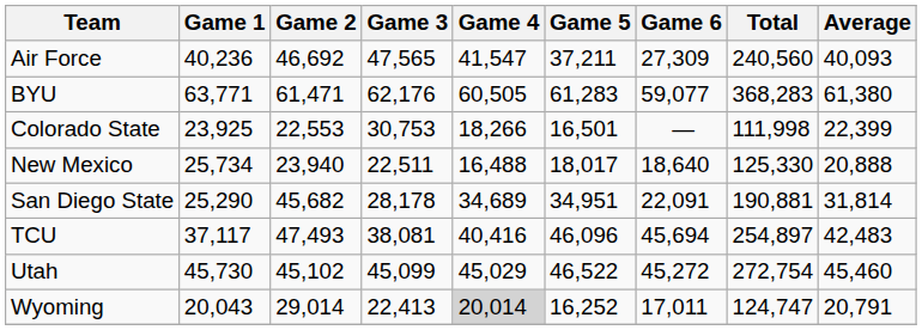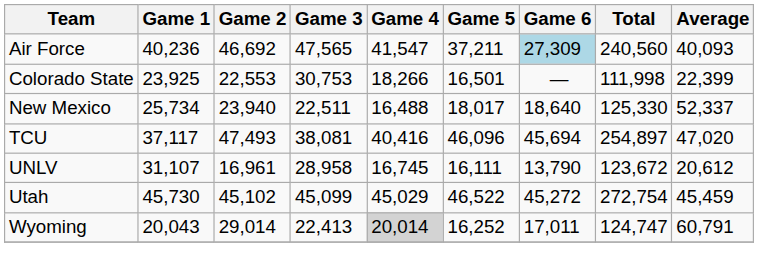Air Force | Game 6: no background -> lightblue background
- row: BYU | 63,771 | 61,471 | 62,176 | 60,505 | 61,283 | 59,077 | 368,283 | 61,380
New Mexico | Average: 20,888 -> 52,337
- row: San Diego State | 25,290 | 45,682 | 28,178 | 34,689 | 34,951 | 22,091 | 190,881 | 31,814
TCU | Average: 42,483 -> 47,020
+ row: UNLV | 31,107 | 16,961 | 28,958 | 16,745 | 16,111 | 13,790 | 123,672 | 20,612
Utah | Average: 45,460 -> 45,459
Wyoming | Average: 20,791 -> 60,791
